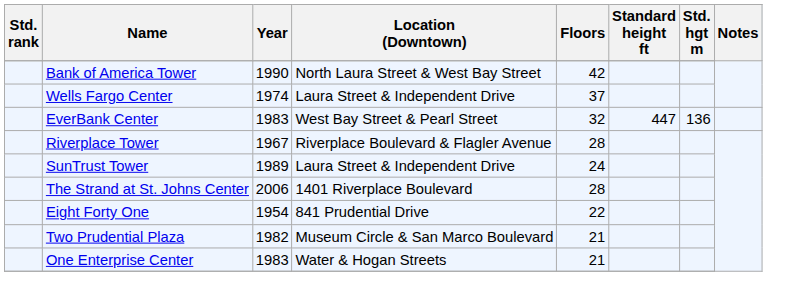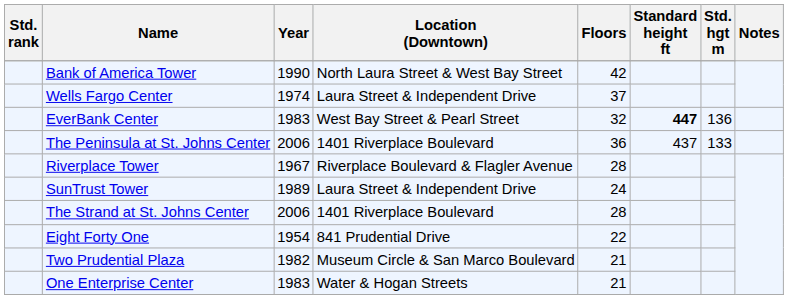EverBank Center | Standard height ft: normal -> bold
+ row: The Peninsula at St. Johns Center | 2006 | 1401 Riverplace Boulevard | 36 | 437 | 133
